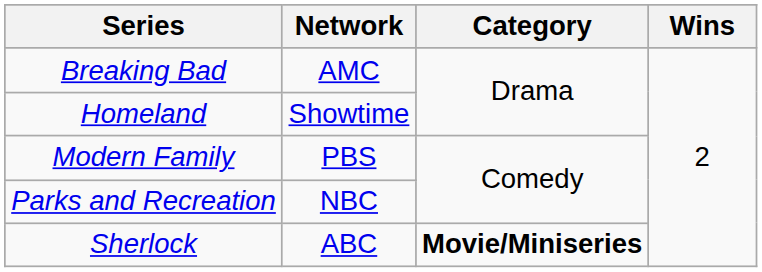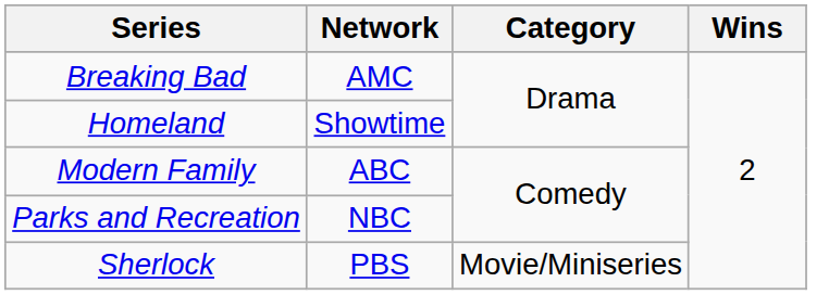Modern Family | Network: PBS -> ABC
Sherlock | Network: ABC -> PBS
Sherlock | Category: bold -> normal
